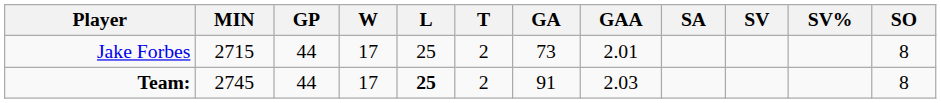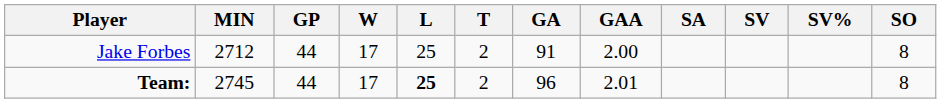Jake Forbes | MIN: 2715 -> 2712
Jake Forbes | GA: 73 -> 91
Jake Forbes | GAA: 2.01 -> 2.00
Team: | GA: 91 -> 96
Team: | GAA: 2.03 -> 2.01
